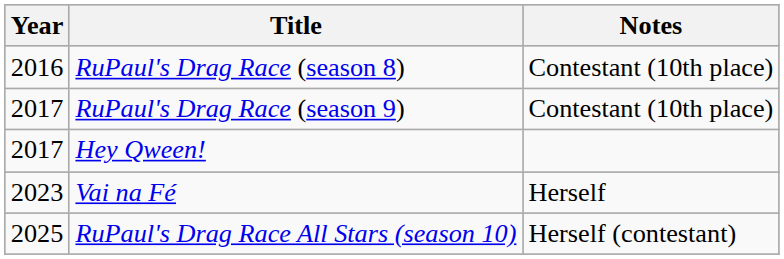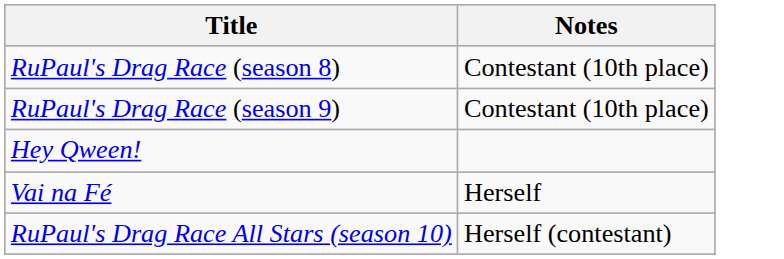- column: Year | 2016 | 2017 | 2017 | 2023 | 2025
